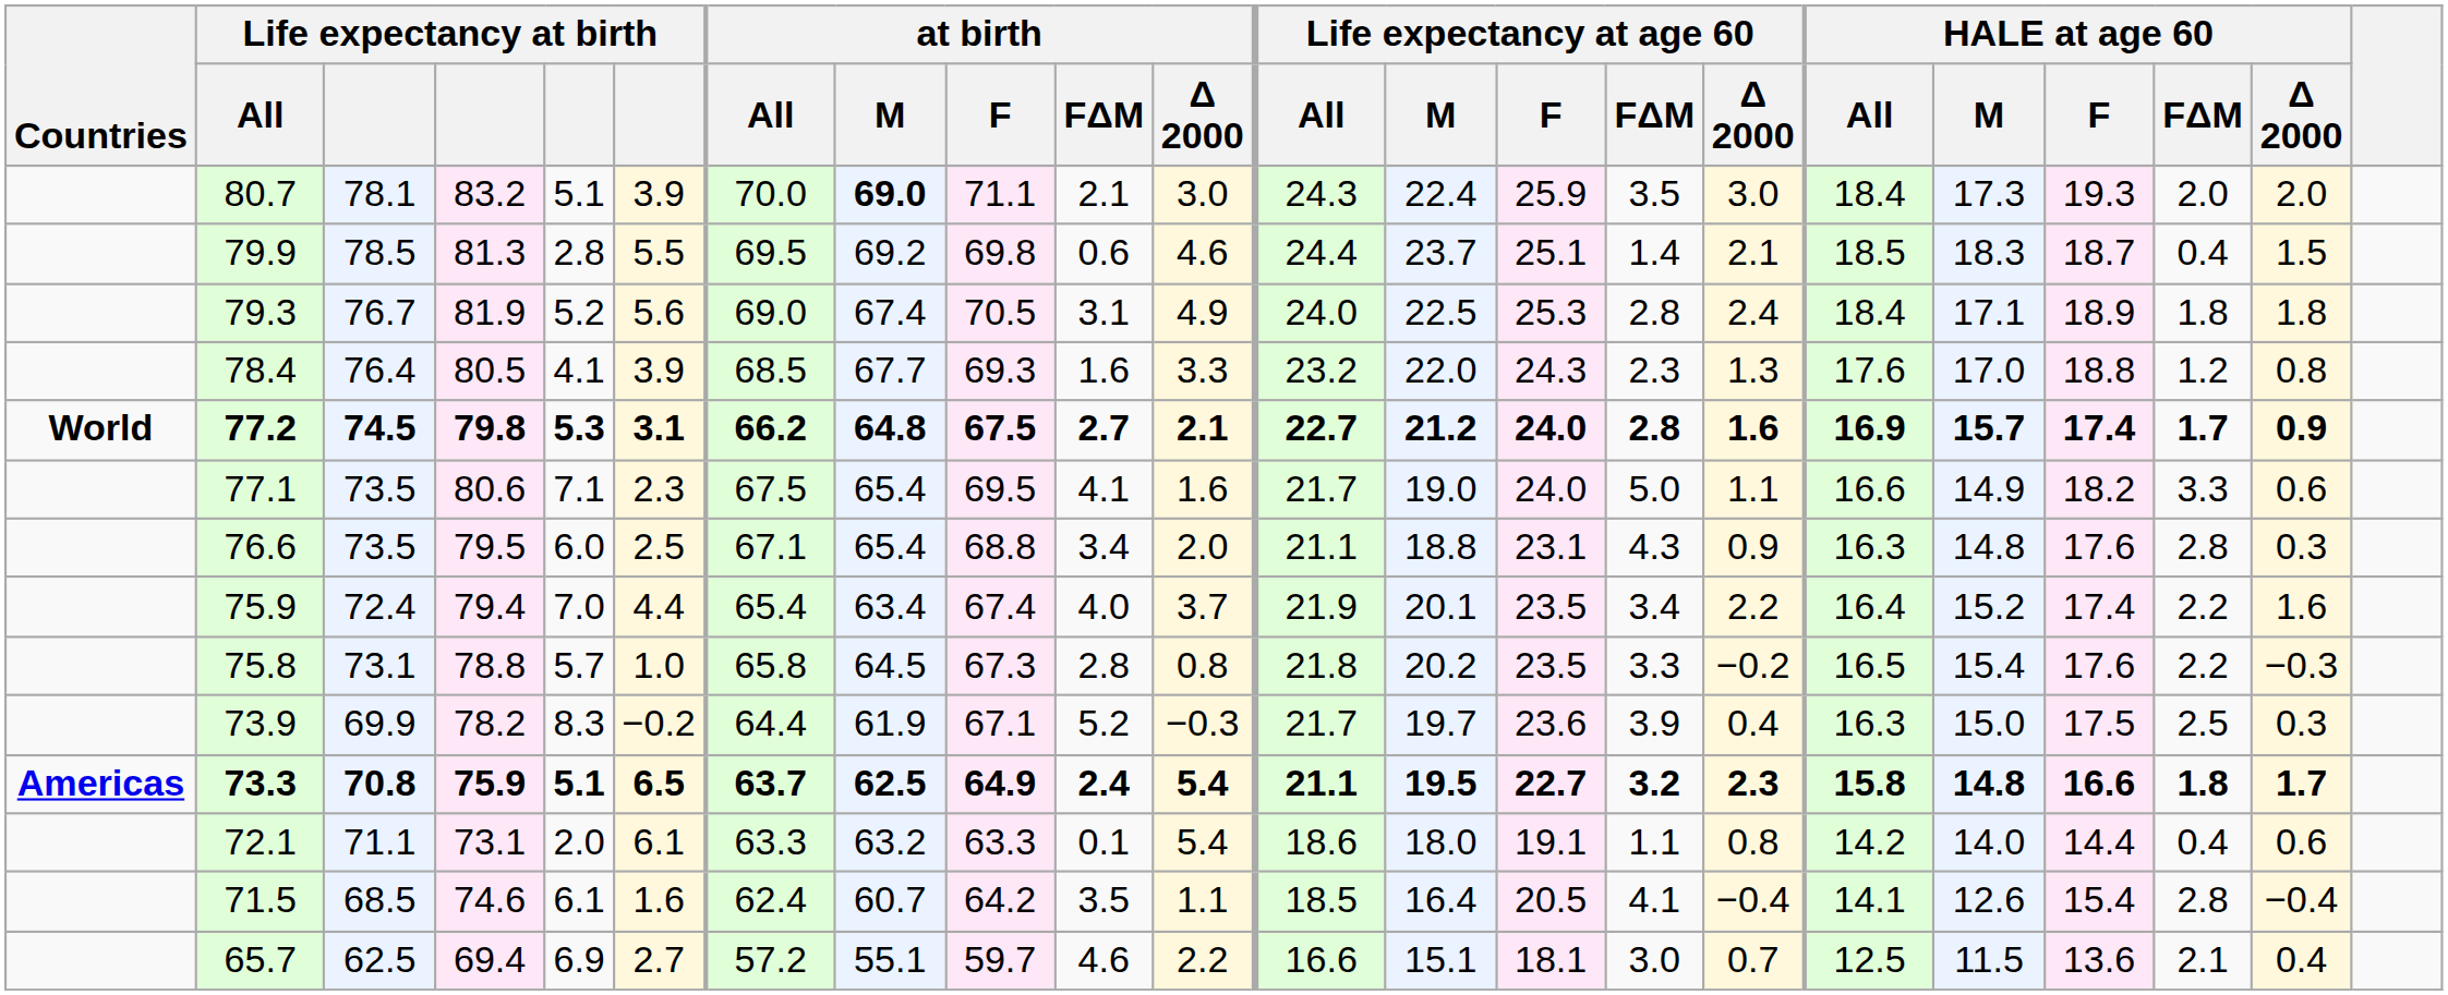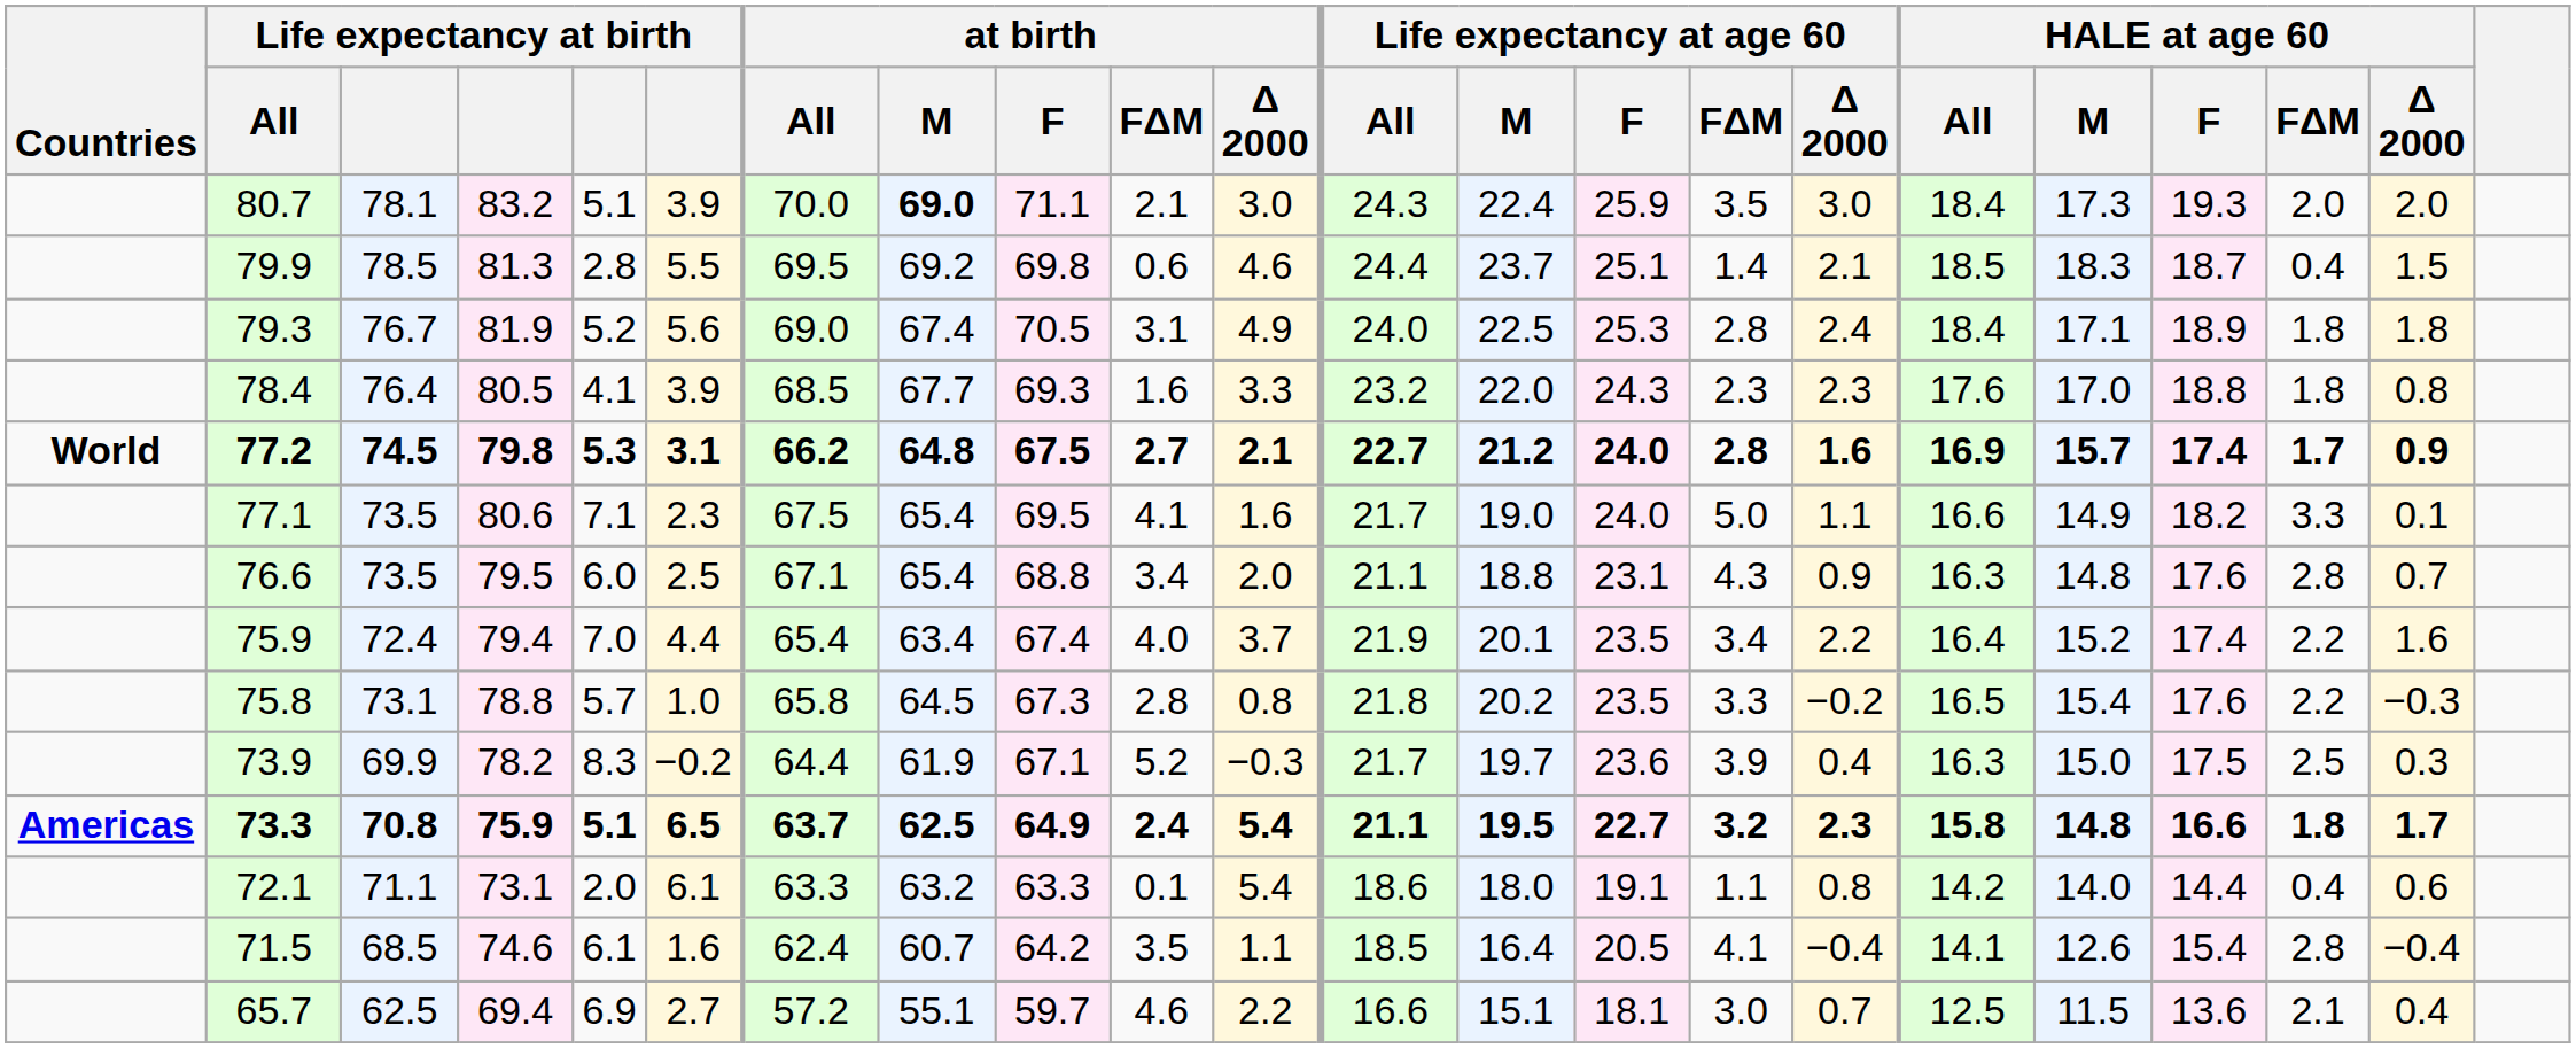78.4 | Life expectancy at age 60 / Δ 2000: 1.3 -> 2.3
78.4 | HALE at age 60 / FΔM: 1.2 -> 1.8
77.1 | HALE at age 60 / Δ 2000: 0.6 -> 0.1
76.6 | HALE at age 60 / Δ 2000: 0.3 -> 0.7
